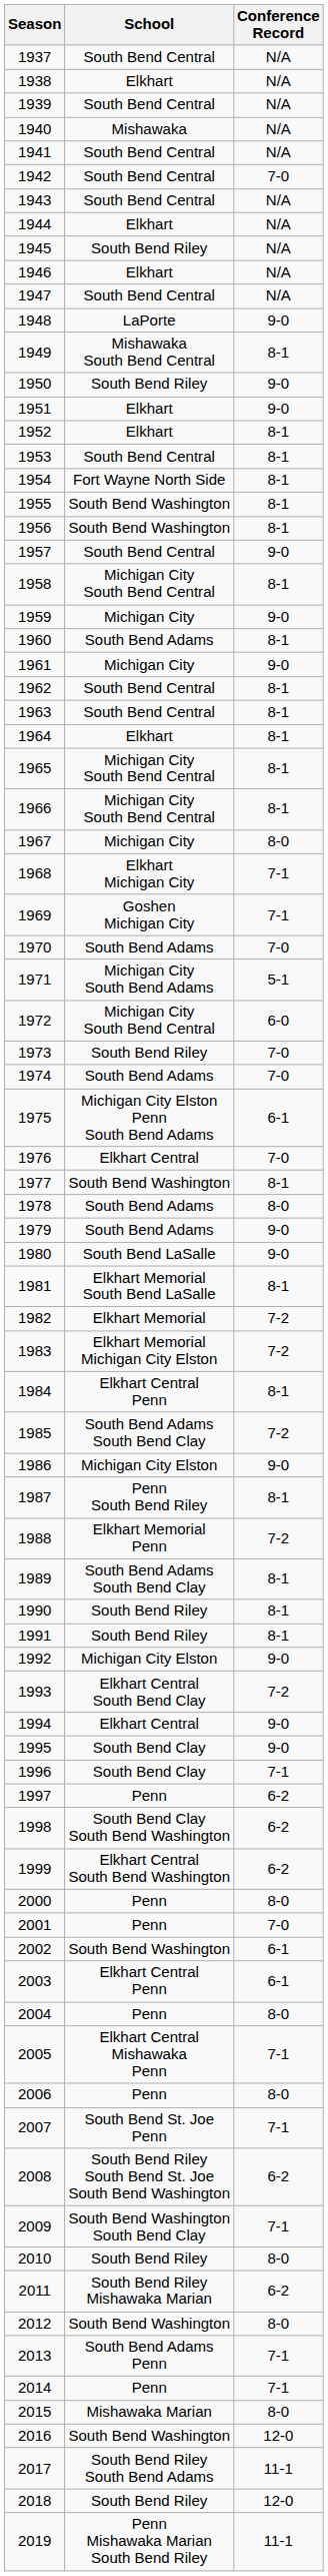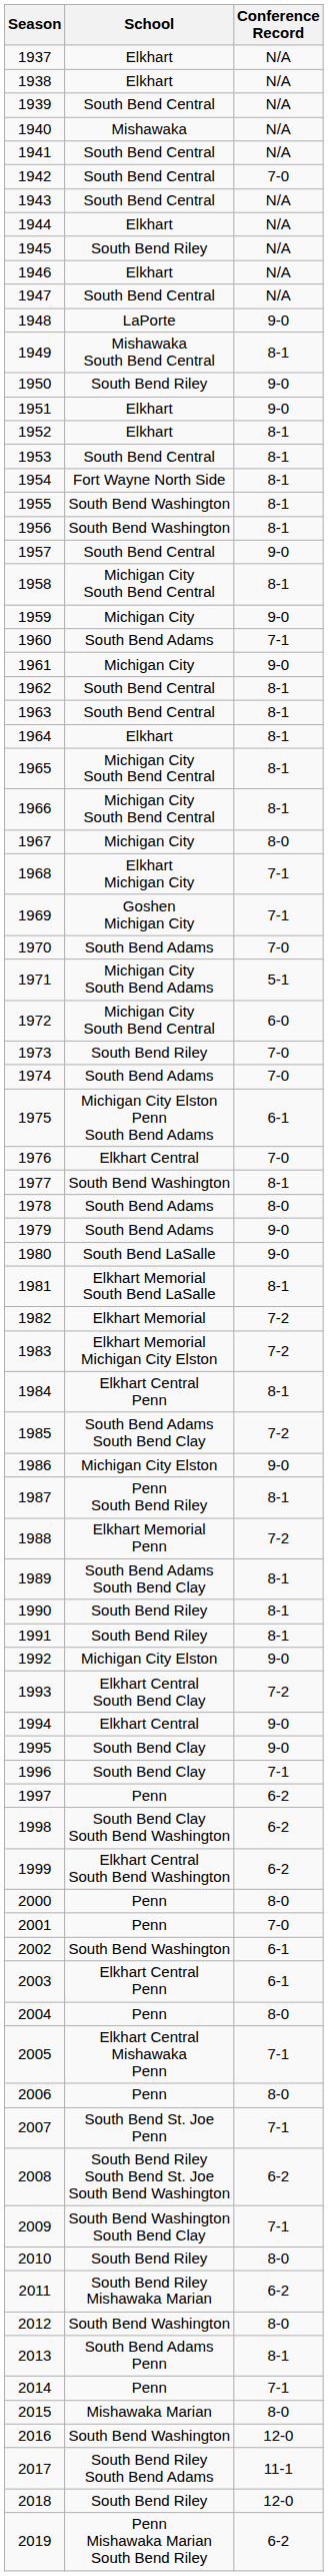1937 | School: South Bend Central -> Elkhart
1960 | Conference Record: 8-1 -> 7-1
2013 | Conference Record: 7-1 -> 8-1
2019 | Conference Record: 11-1 -> 6-2
